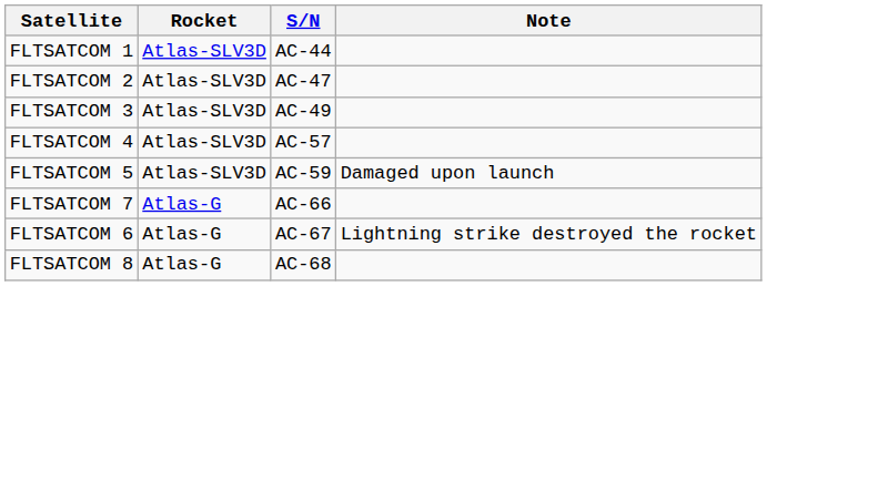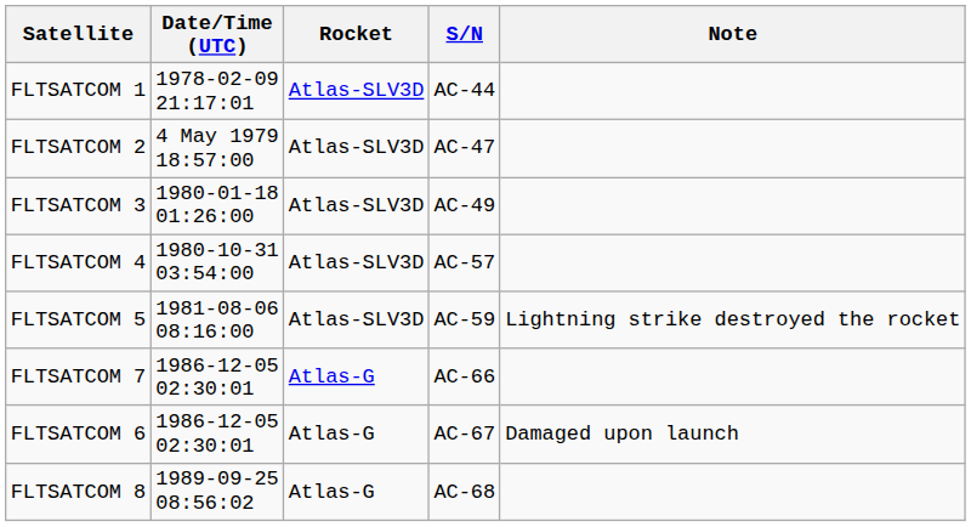+ column: Date/Time (UTC) | 1978-02-09 21:17:01 | 4 May 1979 18:57:00 | 1980-01-18 01:26:00 | 1980-10-31 03:54:00 | 1981-08-06 08:16:00 | 1986-12-05 02:30:01 | 1986-12-05 02:30:01 | 1989-09-25 08:56:02
FLTSATCOM 5 | Note: Damaged upon launch -> Lightning strike destroyed the rocket
FLTSATCOM 6 | Note: Lightning strike destroyed the rocket -> Damaged upon launch
